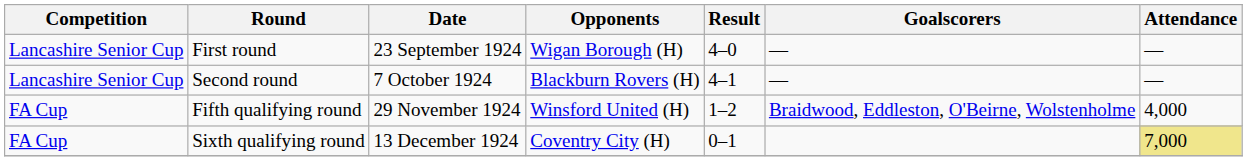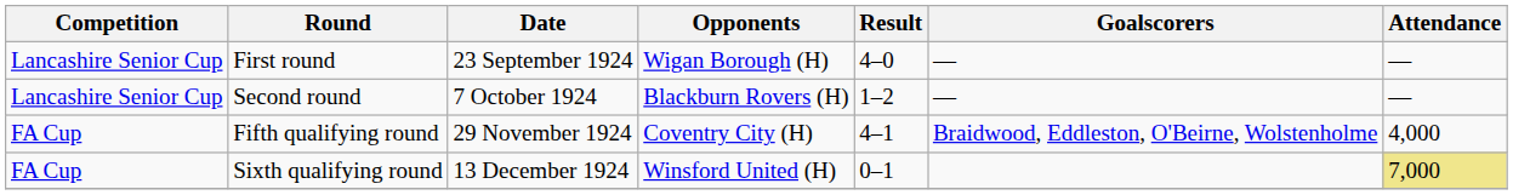Second round | Result: 4–1 -> 1–2
Fifth qualifying round | Opponents: Winsford United (H) -> Coventry City (H)
Fifth qualifying round | Result: 1–2 -> 4–1
Sixth qualifying round | Opponents: Coventry City (H) -> Winsford United (H)
